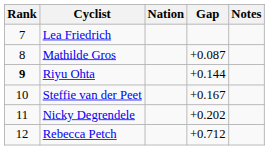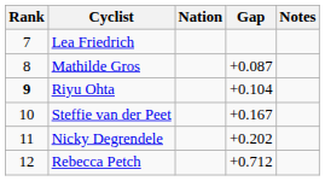Riyu Ohta | Gap: +0.144 -> +0.104
